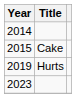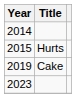2015 | Title: Cake -> Hurts
2019 | Title: Hurts -> Cake
